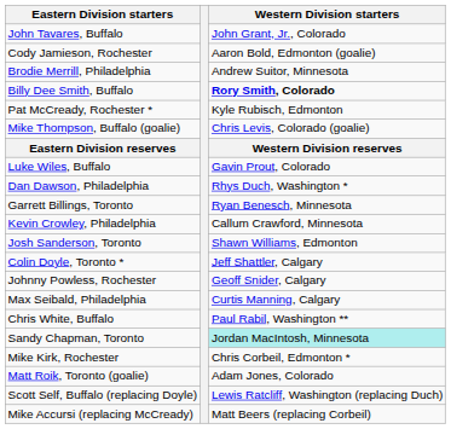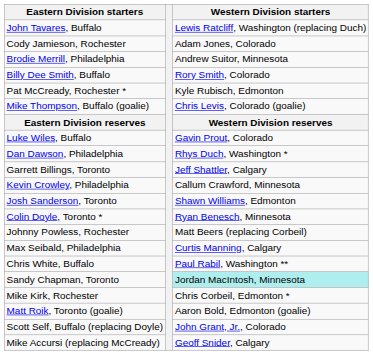John Tavares, Buffalo | Western Division starters: John Grant, Jr., Colorado -> Lewis Ratcliff, Washington (replacing Duch)
Cody Jamieson, Rochester | Western Division starters: Aaron Bold, Edmonton (goalie) -> Adam Jones, Colorado
Billy Dee Smith, Buffalo | Western Division starters: bold -> normal
Garrett Billings, Toronto | Western Division starters: Ryan Benesch, Minnesota -> Jeff Shattler, Calgary
Colin Doyle, Toronto * | Western Division starters: Jeff Shattler, Calgary -> Ryan Benesch, Minnesota
Johnny Powless, Rochester | Western Division starters: Geoff Snider, Calgary -> Matt Beers (replacing Corbeil)
Matt Roik, Toronto (goalie) | Western Division starters: Adam Jones, Colorado -> Aaron Bold, Edmonton (goalie)
Scott Self, Buffalo (replacing Doyle) | Western Division starters: Lewis Ratcliff, Washington (replacing Duch) -> John Grant, Jr., Colorado
Mike Accursi (replacing McCready) | Western Division starters: Matt Beers (replacing Corbeil) -> Geoff Snider, Calgary
